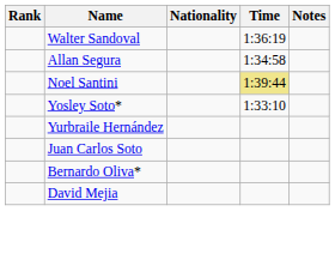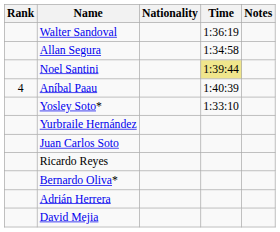+ row: 4 | Aníbal Paau | 1:40:39
+ row: Ricardo Reyes
+ row: Adrián Herrera
